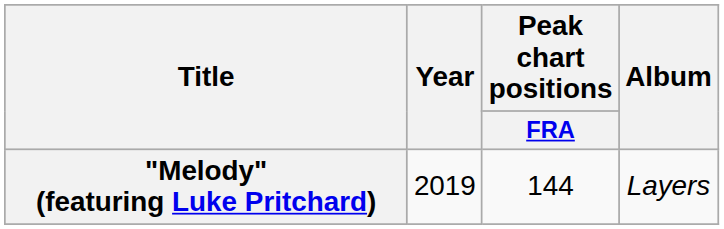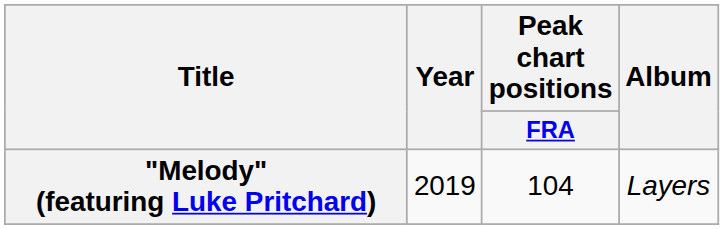"Melody" (featuring Luke Pritchard) | Peak chart positions / FRA: 144 -> 104
